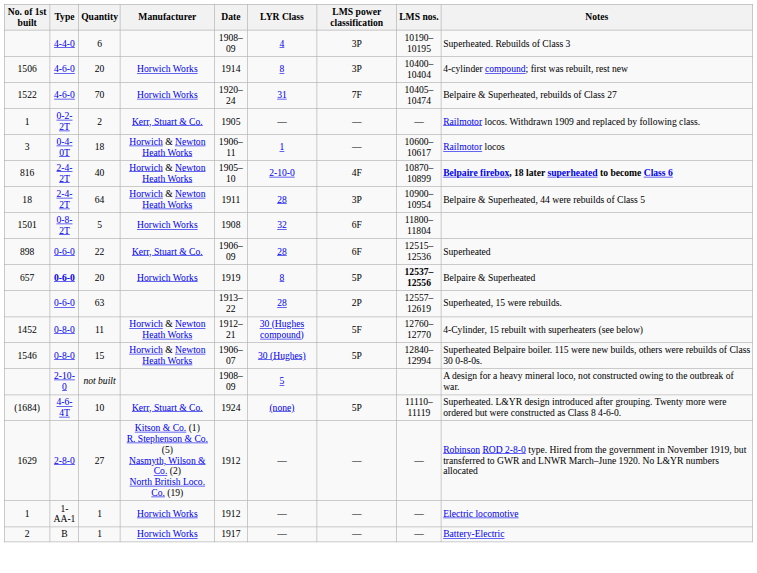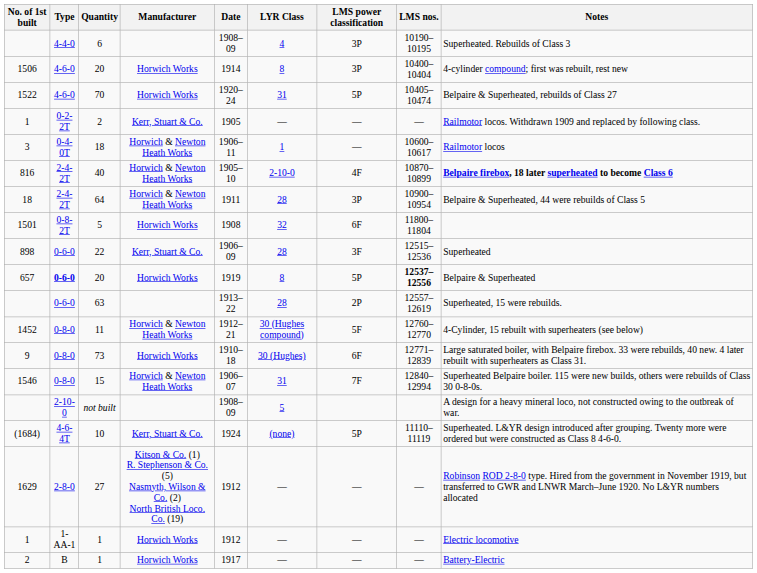70 | LMS power classification: 7F -> 5P
22 | LMS power classification: 6F -> 3F
+ row: 9 | 0-8-0 | 73 | Horwich Works | 1910–18 | 30 (Hughes) | 6F | 12771–12839 | Large saturated boiler, with Belpaire firebox. 33 were rebuilds, 40 new. 4 later rebuilt with superheaters as Class 31.
15 | LYR Class: 30 (Hughes) -> 31
15 | LMS power classification: 5P -> 7F
